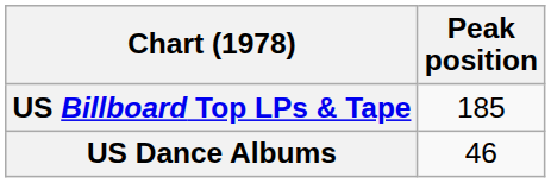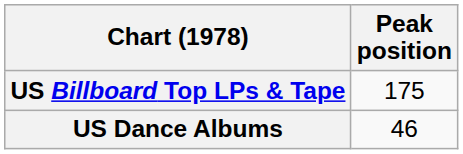US Billboard Top LPs & Tape | Peak position: 185 -> 175
